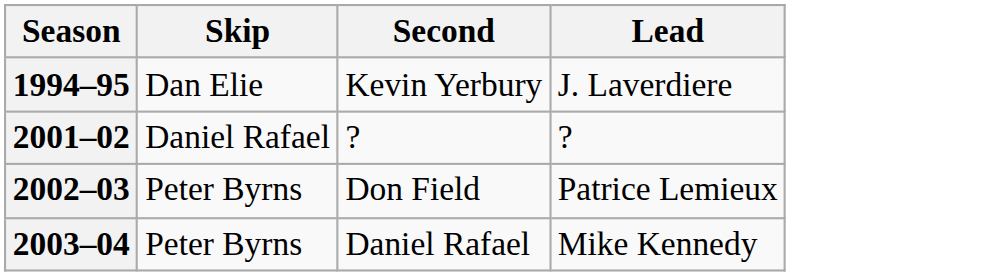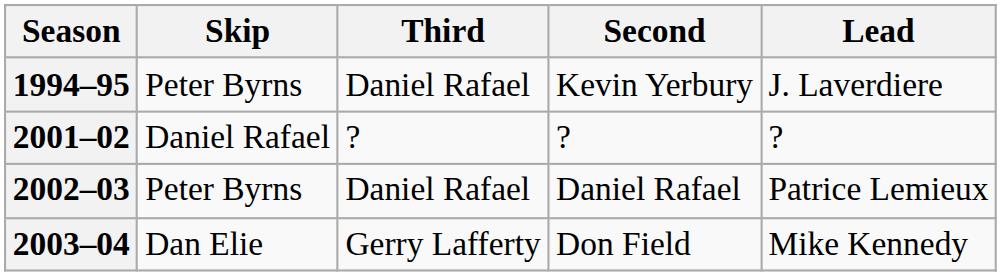+ column: Third | Daniel Rafael | ? | Daniel Rafael | Gerry Lafferty
1994–95 | Skip: Dan Elie -> Peter Byrns
2002–03 | Second: Don Field -> Daniel Rafael
2003–04 | Skip: Peter Byrns -> Dan Elie
2003–04 | Second: Daniel Rafael -> Don Field
